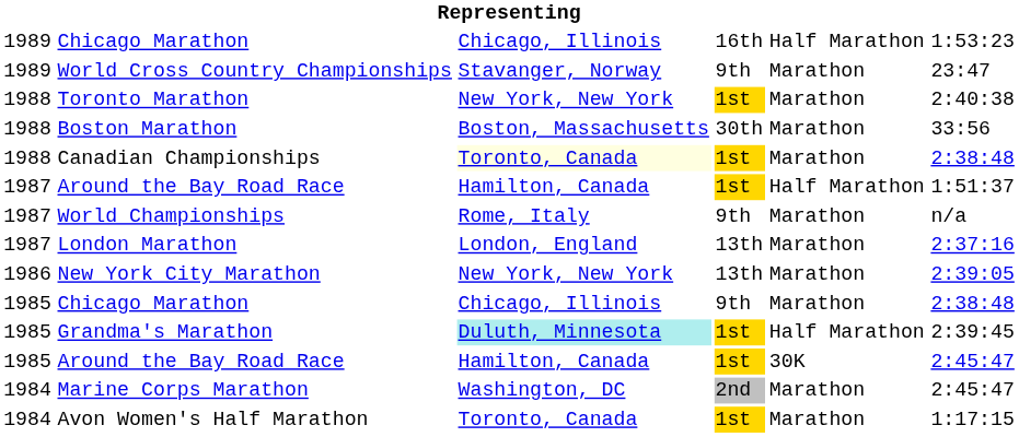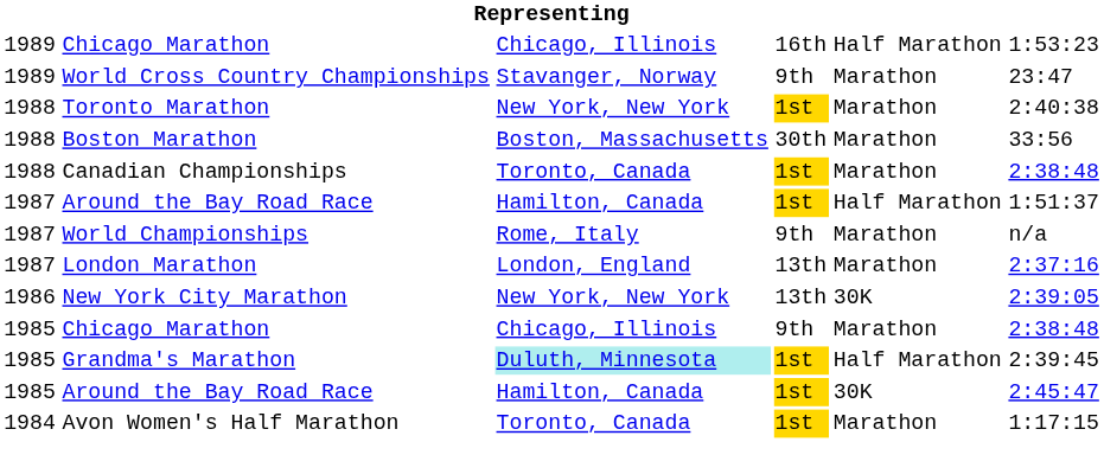Canadian Championships | column 3: lightyellow background -> no background
New York City Marathon | column 5: Marathon -> 30K
- row: 1984 | Marine Corps Marathon | Washington, DC | 2nd | Marathon | 2:45:47
